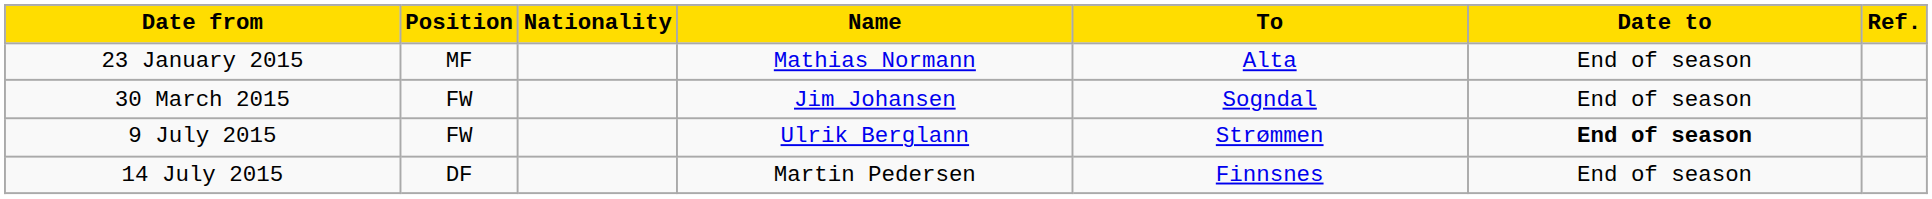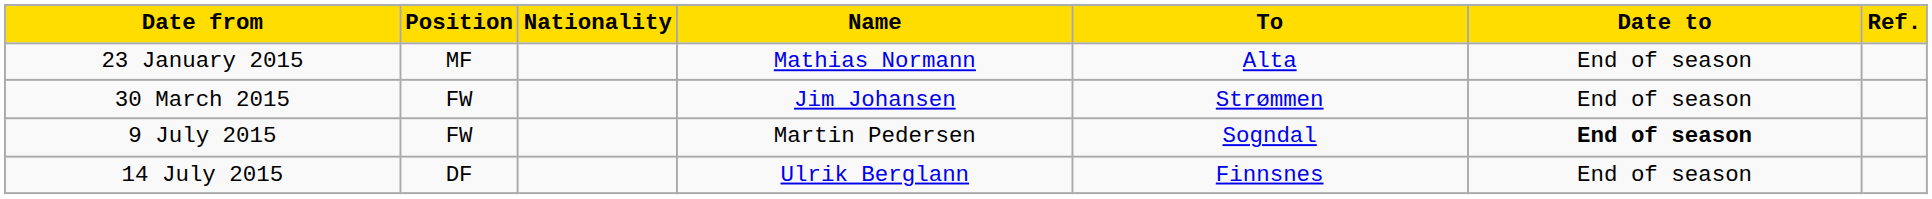30 March 2015 | To: Sogndal -> Strømmen
9 July 2015 | Name: Ulrik Berglann -> Martin Pedersen
9 July 2015 | To: Strømmen -> Sogndal
14 July 2015 | Name: Martin Pedersen -> Ulrik Berglann
